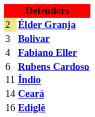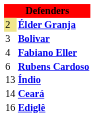Índio | column 1: 11 -> 13
